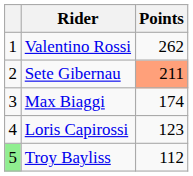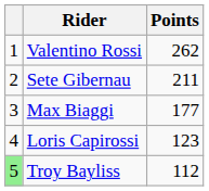Sete Gibernau | Points: lightsalmon background -> no background
Max Biaggi | Points: 174 -> 177
